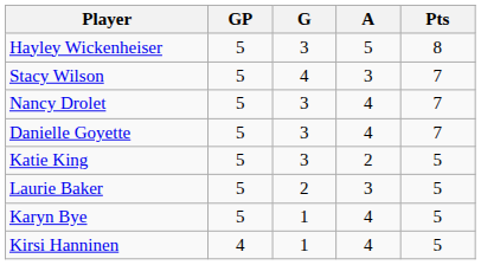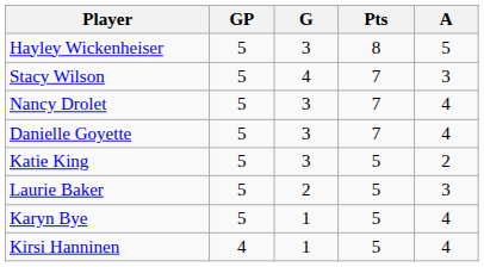columns swapped: A <-> Pts
